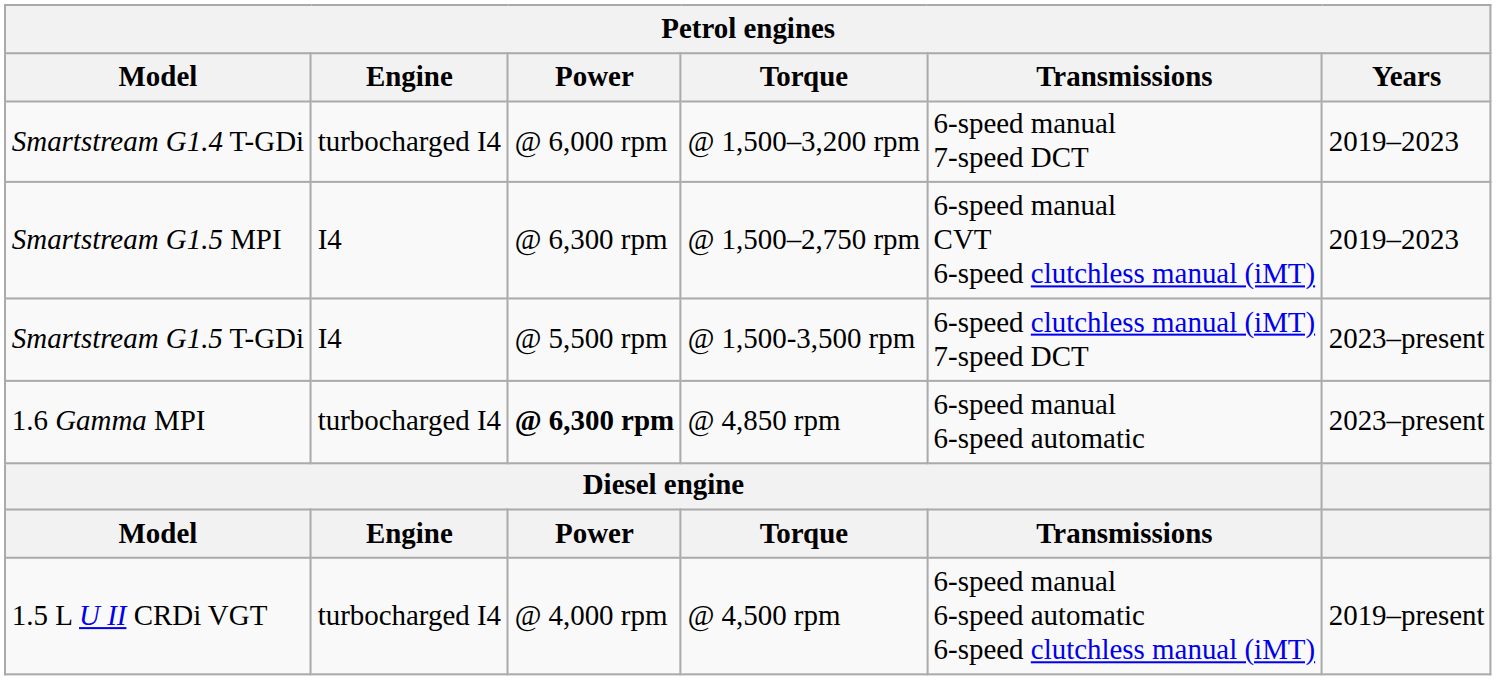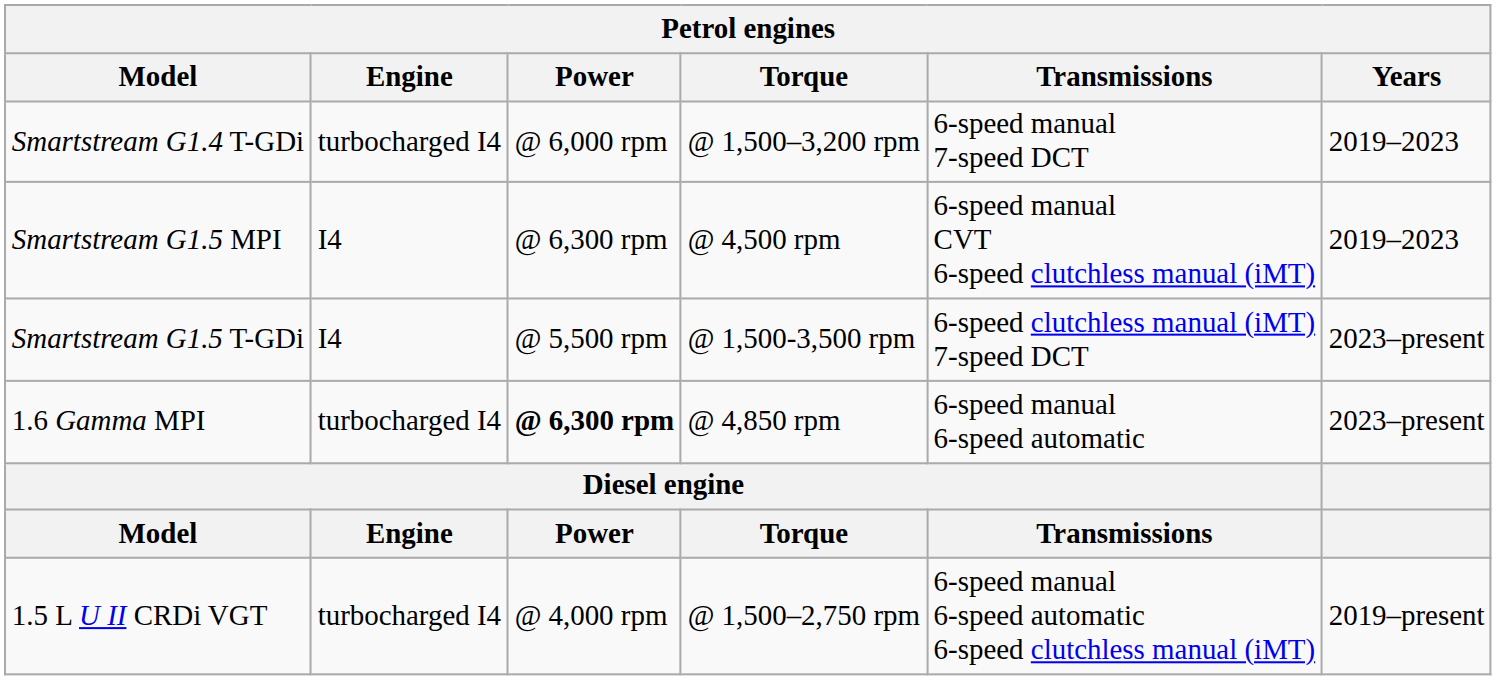Smartstream G1.5 MPI | Torque: @ 1,500–2,750 rpm -> @ 4,500 rpm
1.5 L U II CRDi VGT | Torque: @ 4,500 rpm -> @ 1,500–2,750 rpm
